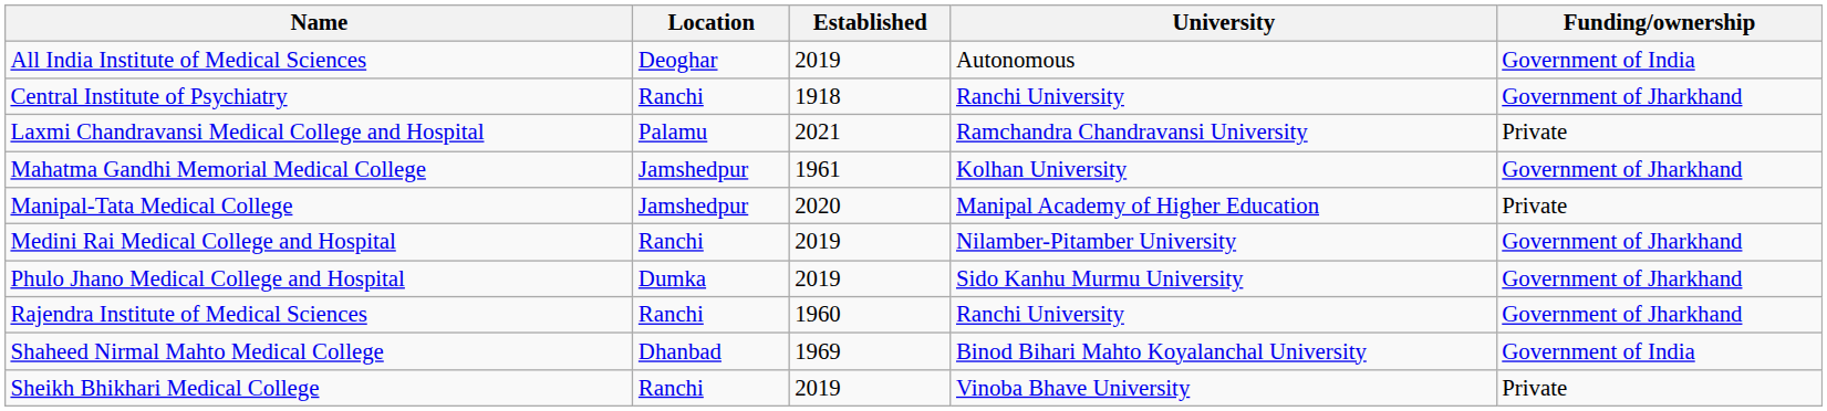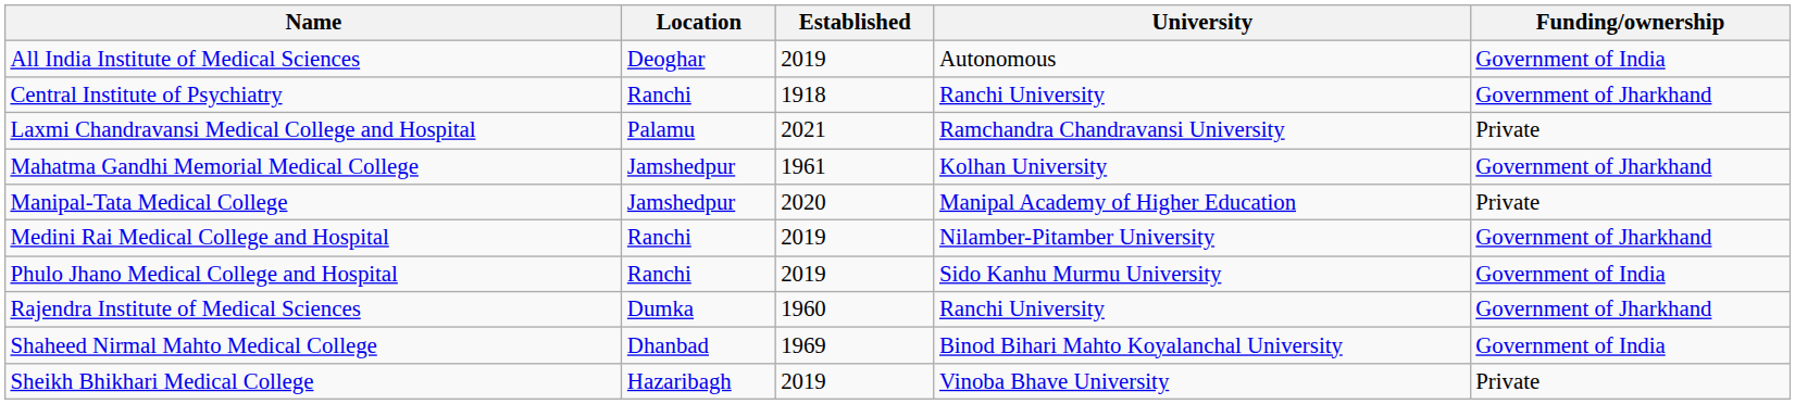Phulo Jhano Medical College and Hospital | Location: Dumka -> Ranchi
Phulo Jhano Medical College and Hospital | Funding/ownership: Government of Jharkhand -> Government of India
Rajendra Institute of Medical Sciences | Location: Ranchi -> Dumka
Sheikh Bhikhari Medical College | Location: Ranchi -> Hazaribagh
